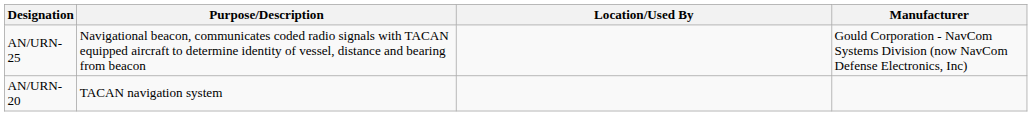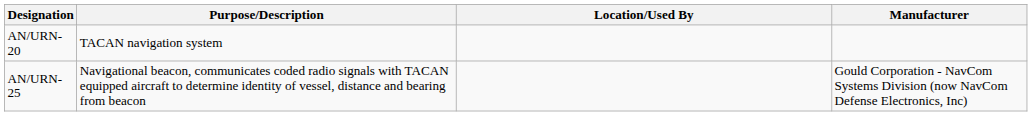rows swapped: AN/URN-20 <-> AN/URN-25
